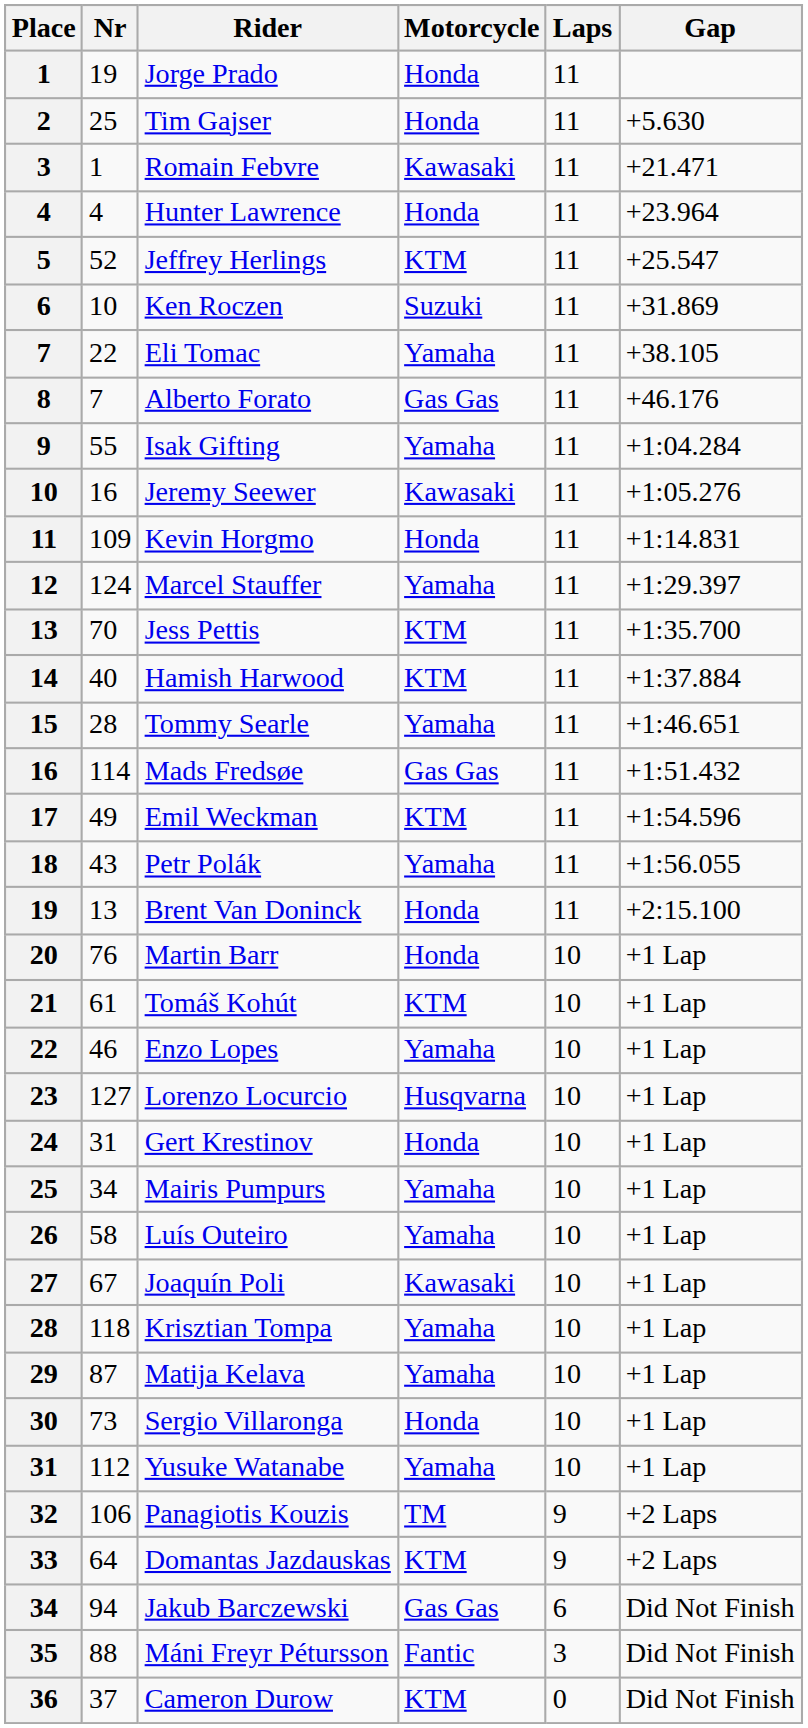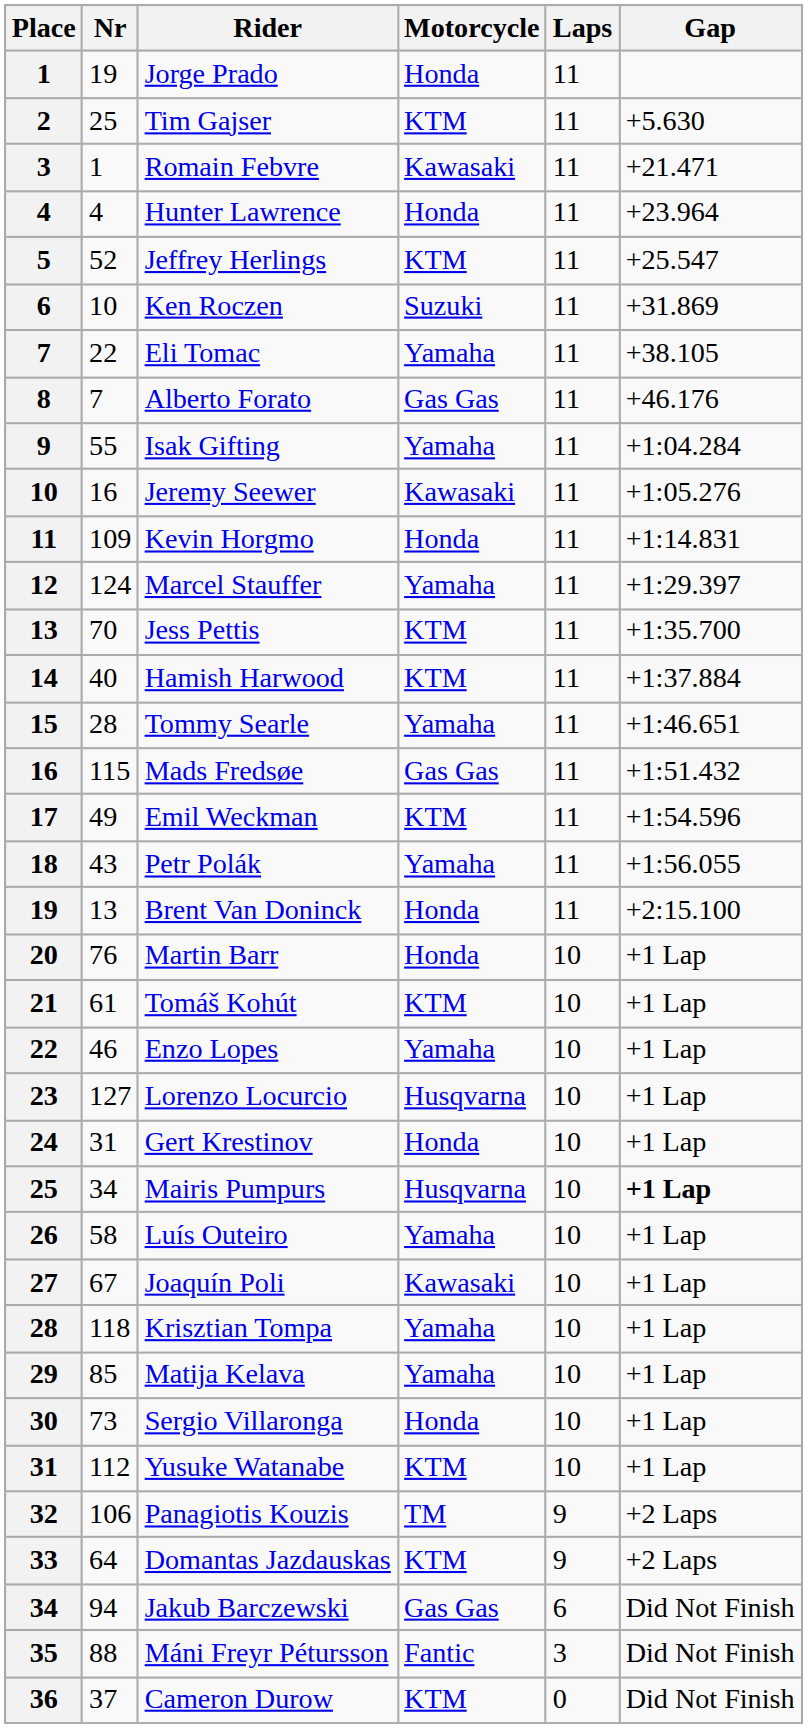Tim Gajser | Motorcycle: Honda -> KTM
Mads Fredsøe | Nr: 114 -> 115
Mairis Pumpurs | Motorcycle: Yamaha -> Husqvarna
Mairis Pumpurs | Gap: normal -> bold
Matija Kelava | Nr: 87 -> 85
Yusuke Watanabe | Motorcycle: Yamaha -> KTM
